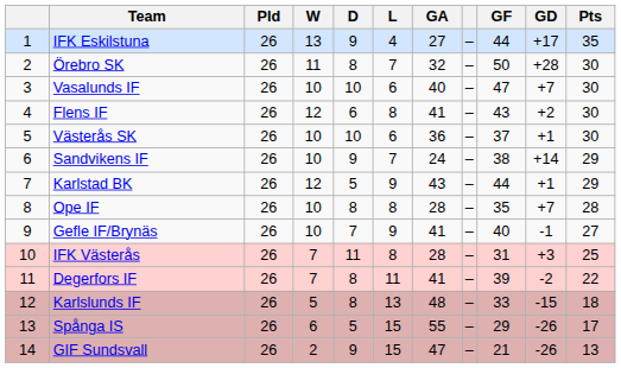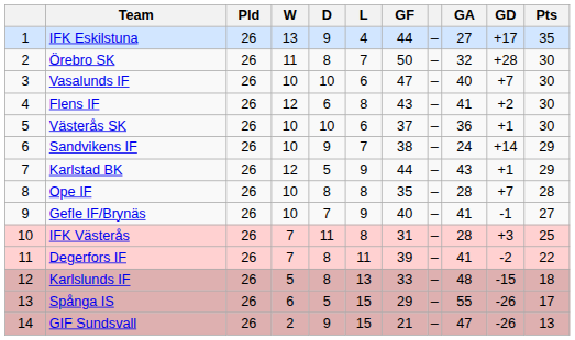columns swapped: GF <-> GA
